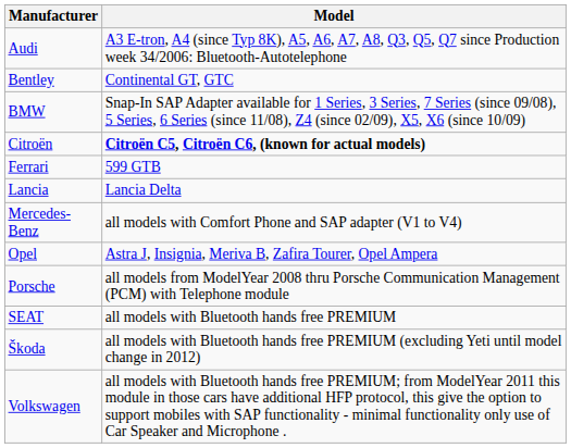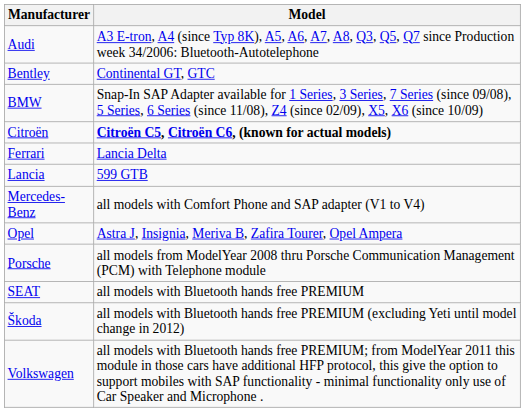Ferrari | Model: 599 GTB -> Lancia Delta
Lancia | Model: Lancia Delta -> 599 GTB
